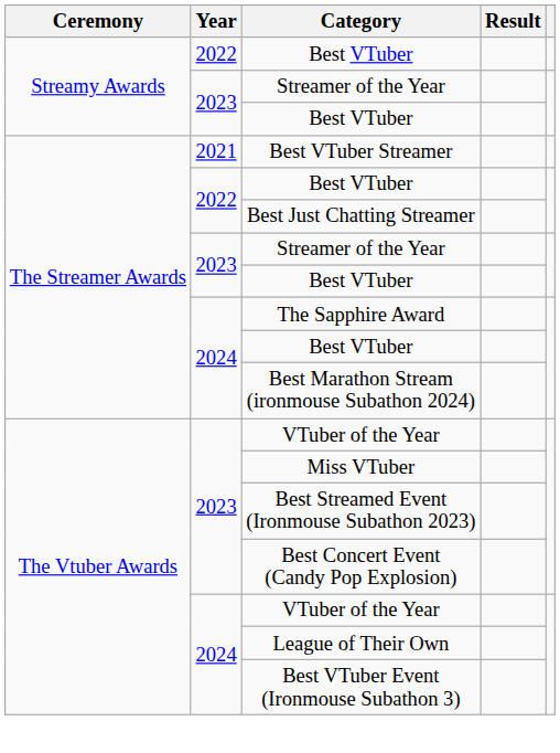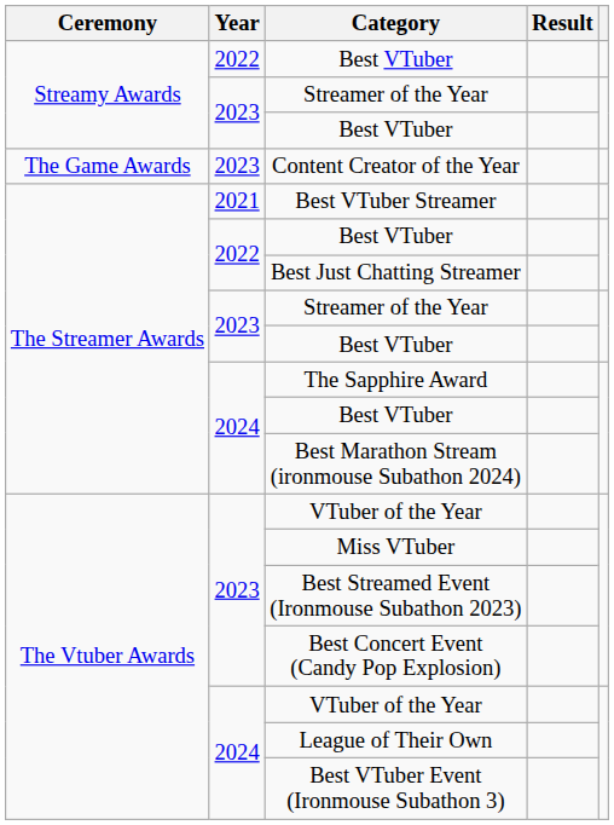+ row: The Game Awards | 2023 | Content Creator of the Year
